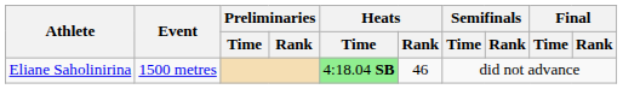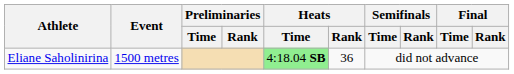Eliane Saholinirina | Heats / Rank: 46 -> 36
